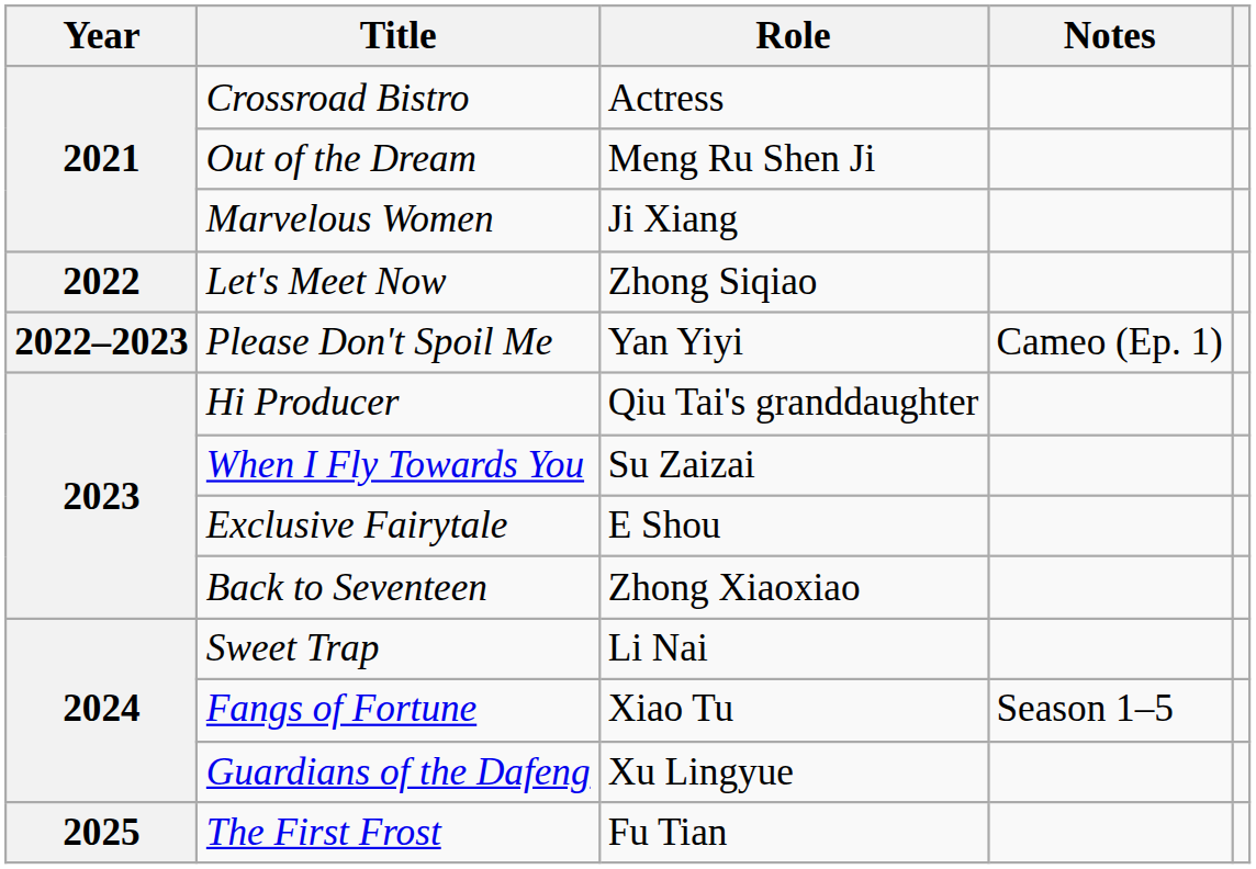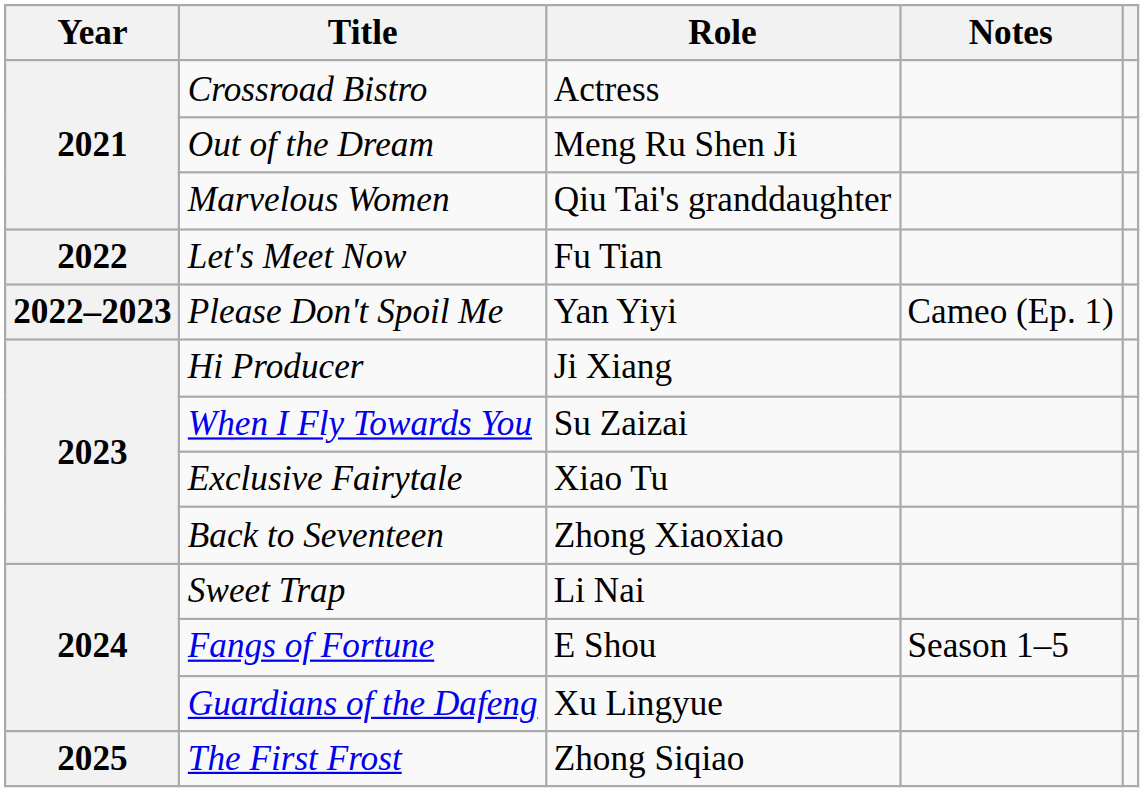Marvelous Women | Role: Ji Xiang -> Qiu Tai's granddaughter
Let's Meet Now | Role: Zhong Siqiao -> Fu Tian
Hi Producer | Role: Qiu Tai's granddaughter -> Ji Xiang
Exclusive Fairytale | Role: E Shou -> Xiao Tu
Fangs of Fortune | Role: Xiao Tu -> E Shou
The First Frost | Role: Fu Tian -> Zhong Siqiao
